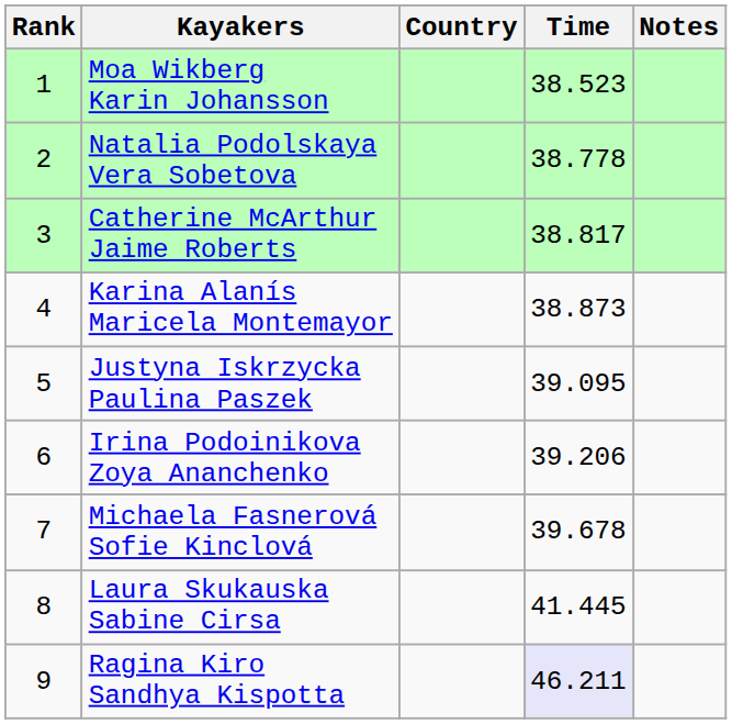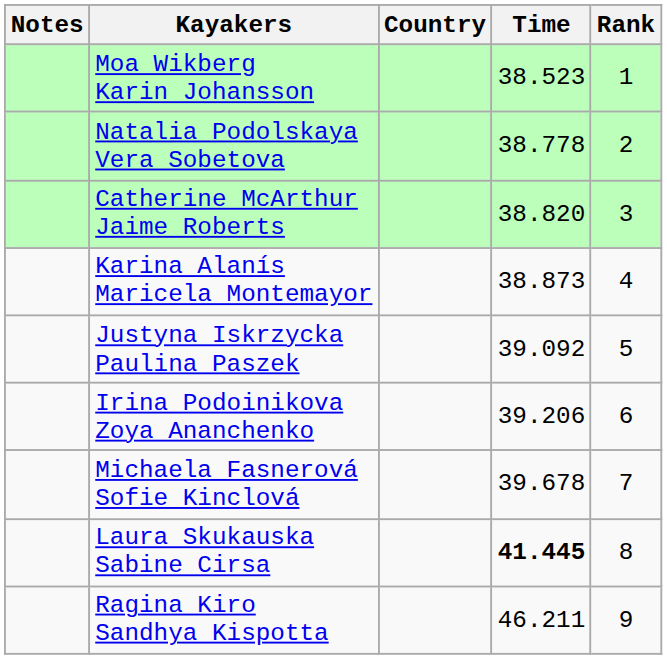columns swapped: Rank <-> Notes
Catherine McArthur Jaime Roberts | Time: 38.817 -> 38.820
Justyna Iskrzycka Paulina Paszek | Time: 39.095 -> 39.092
Laura Skukauska Sabine Cirsa | Time: normal -> bold
Ragina Kiro Sandhya Kispotta | Time: lavender background -> no background
